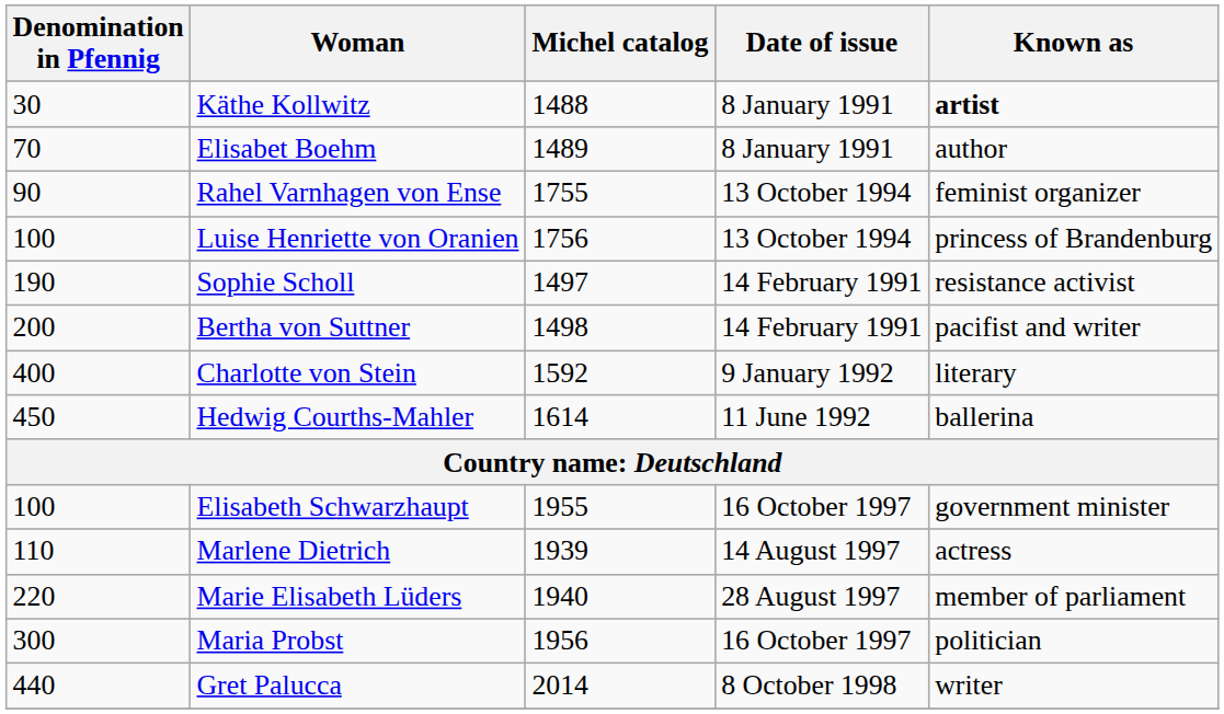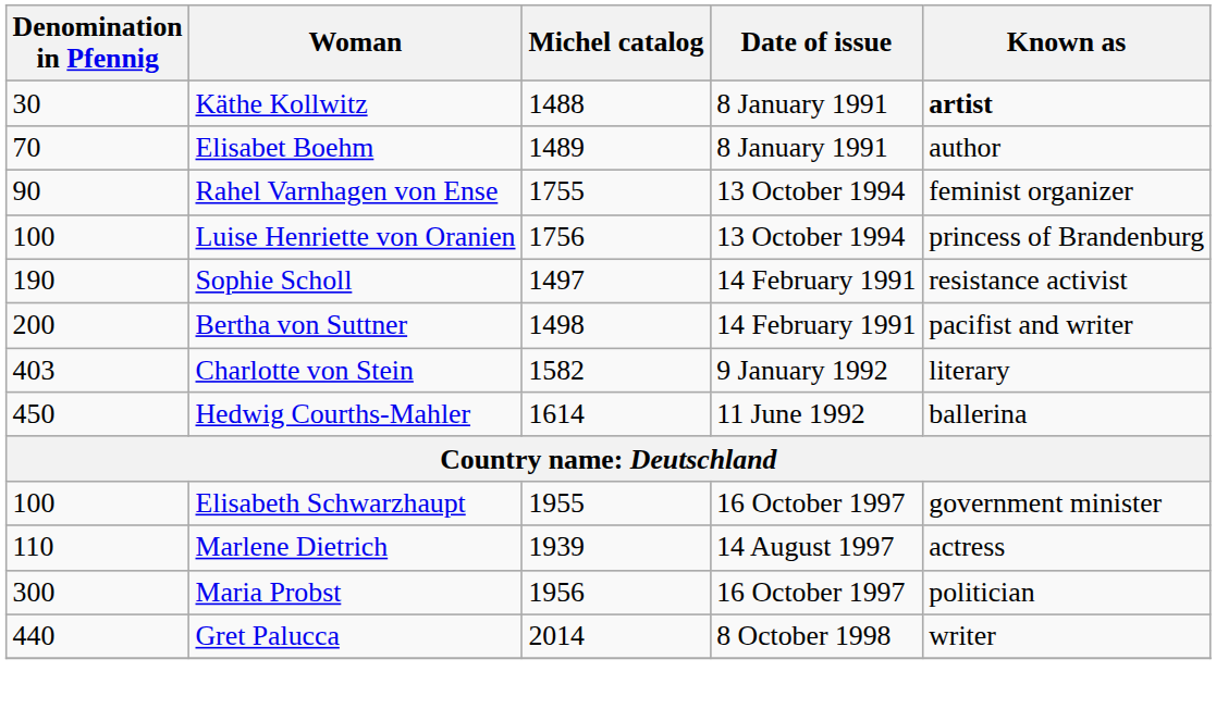Charlotte von Stein | Denomination in Pfennig: 400 -> 403
Charlotte von Stein | Michel catalog: 1592 -> 1582
- row: 220 | Marie Elisabeth Lüders | 1940 | 28 August 1997 | member of parliament
